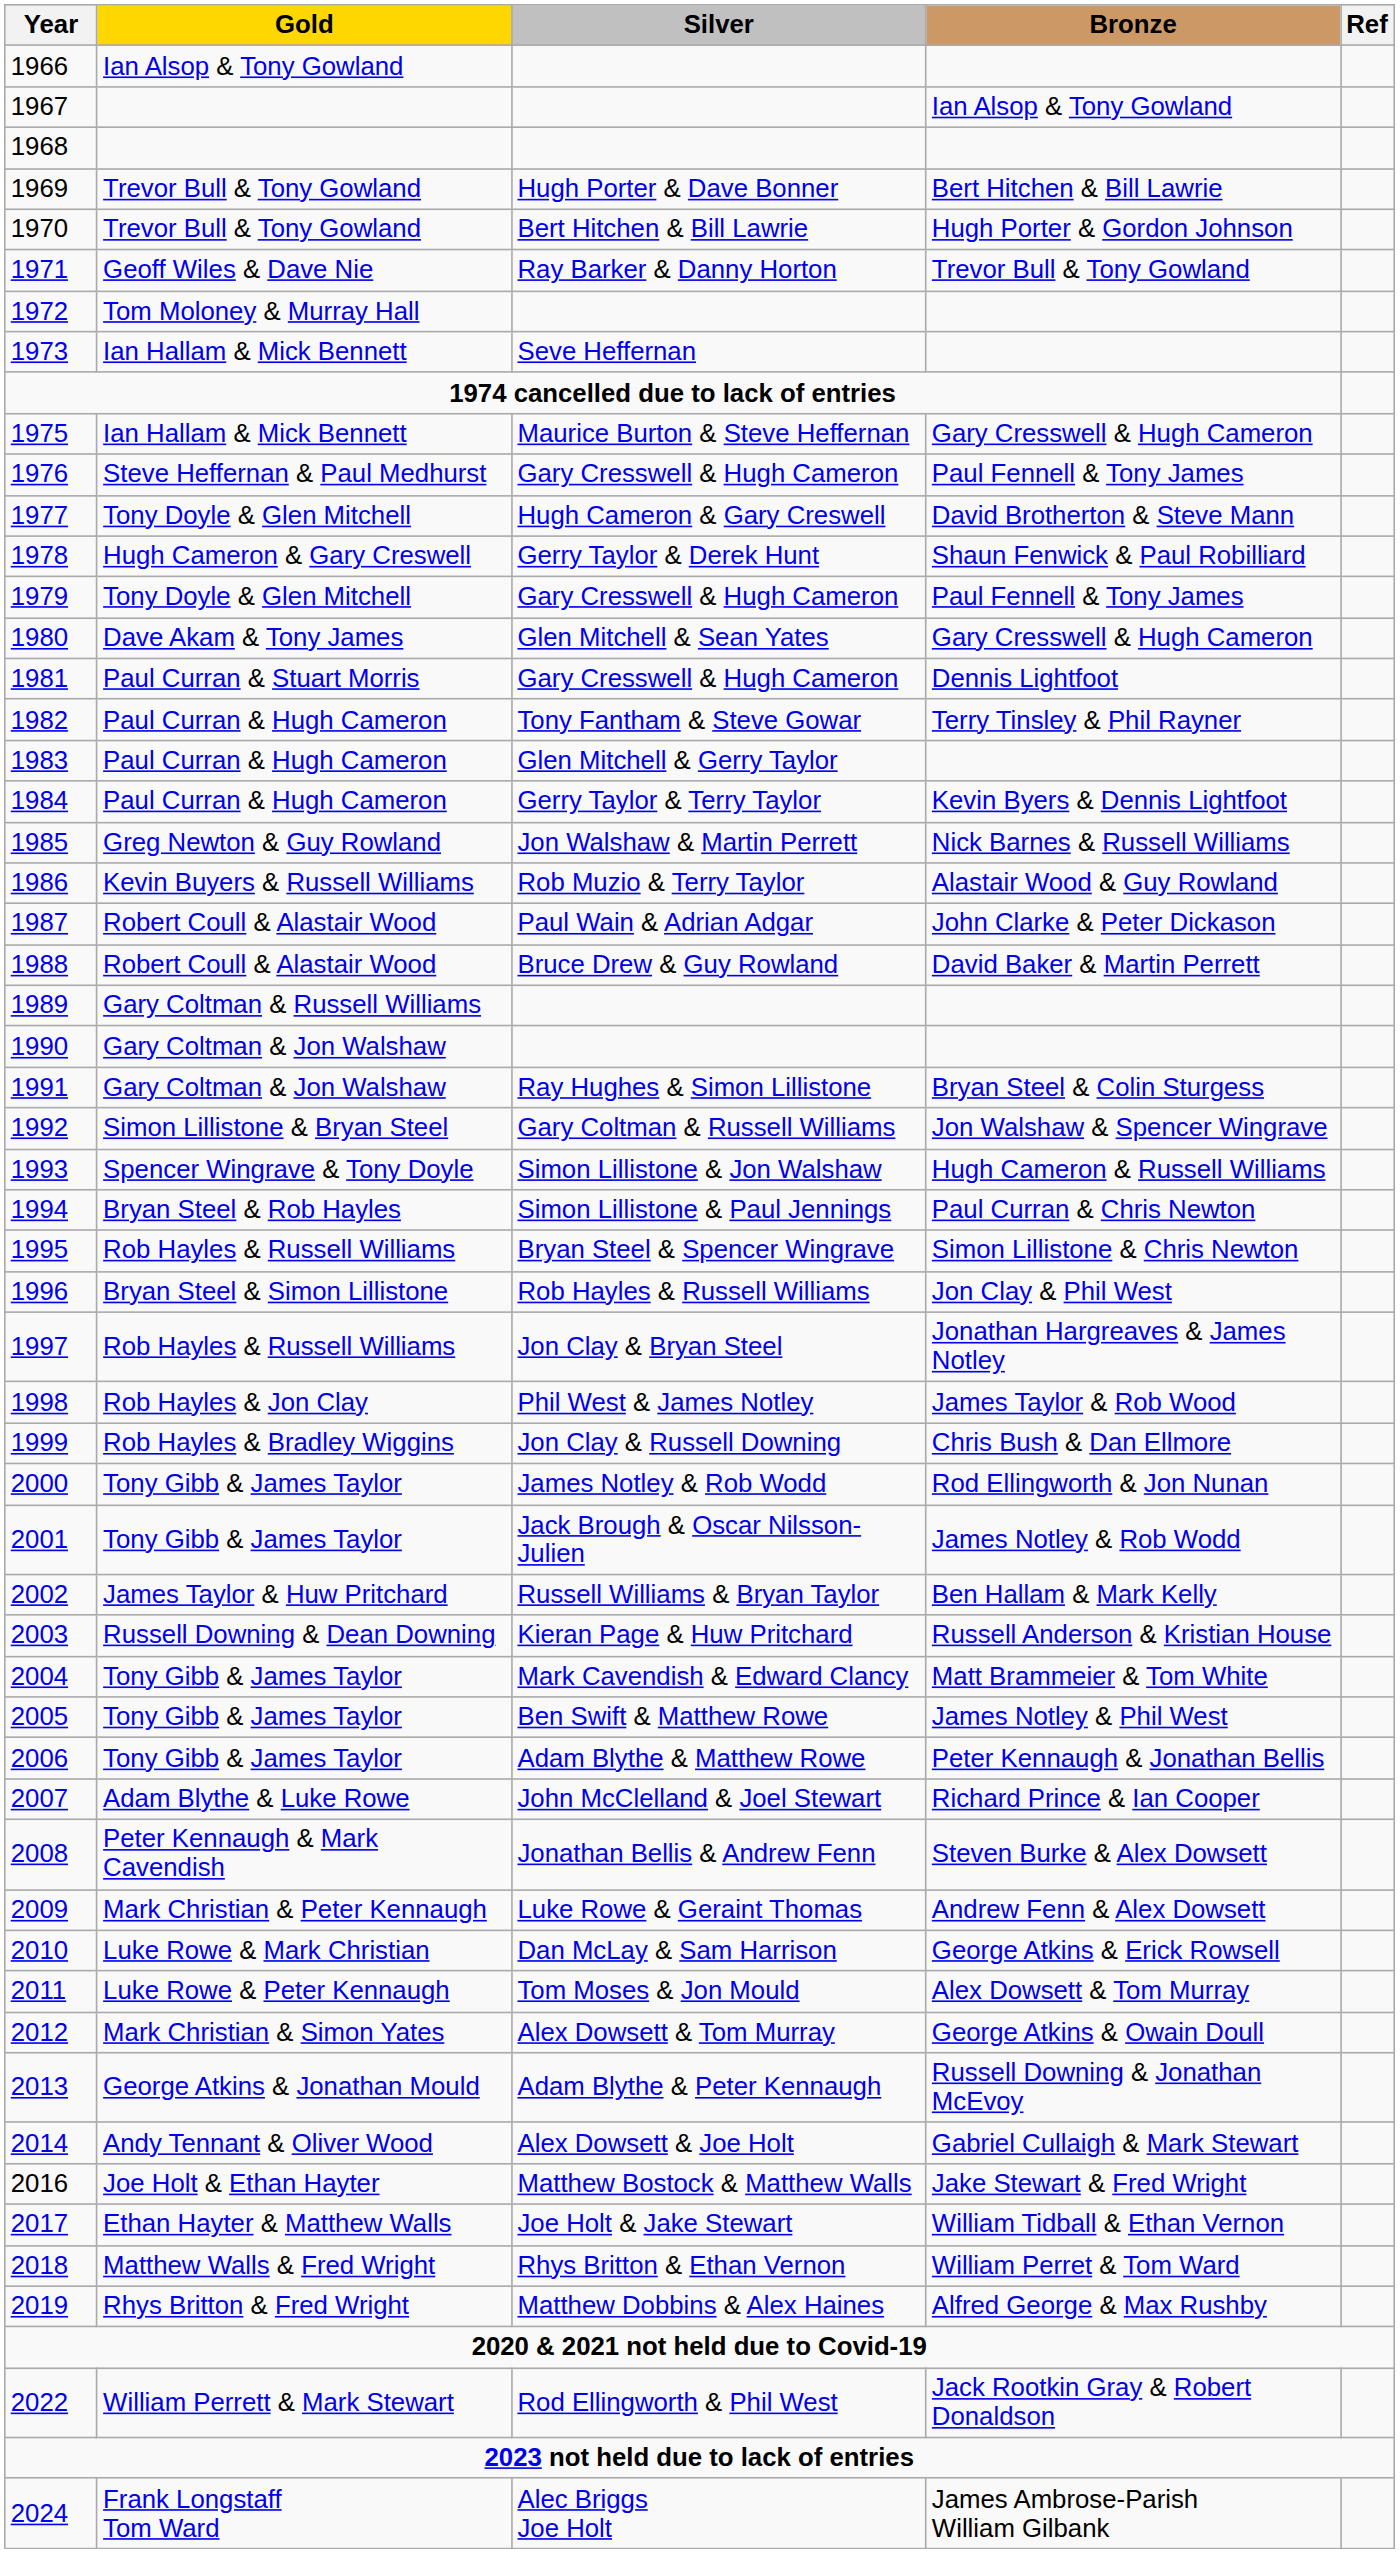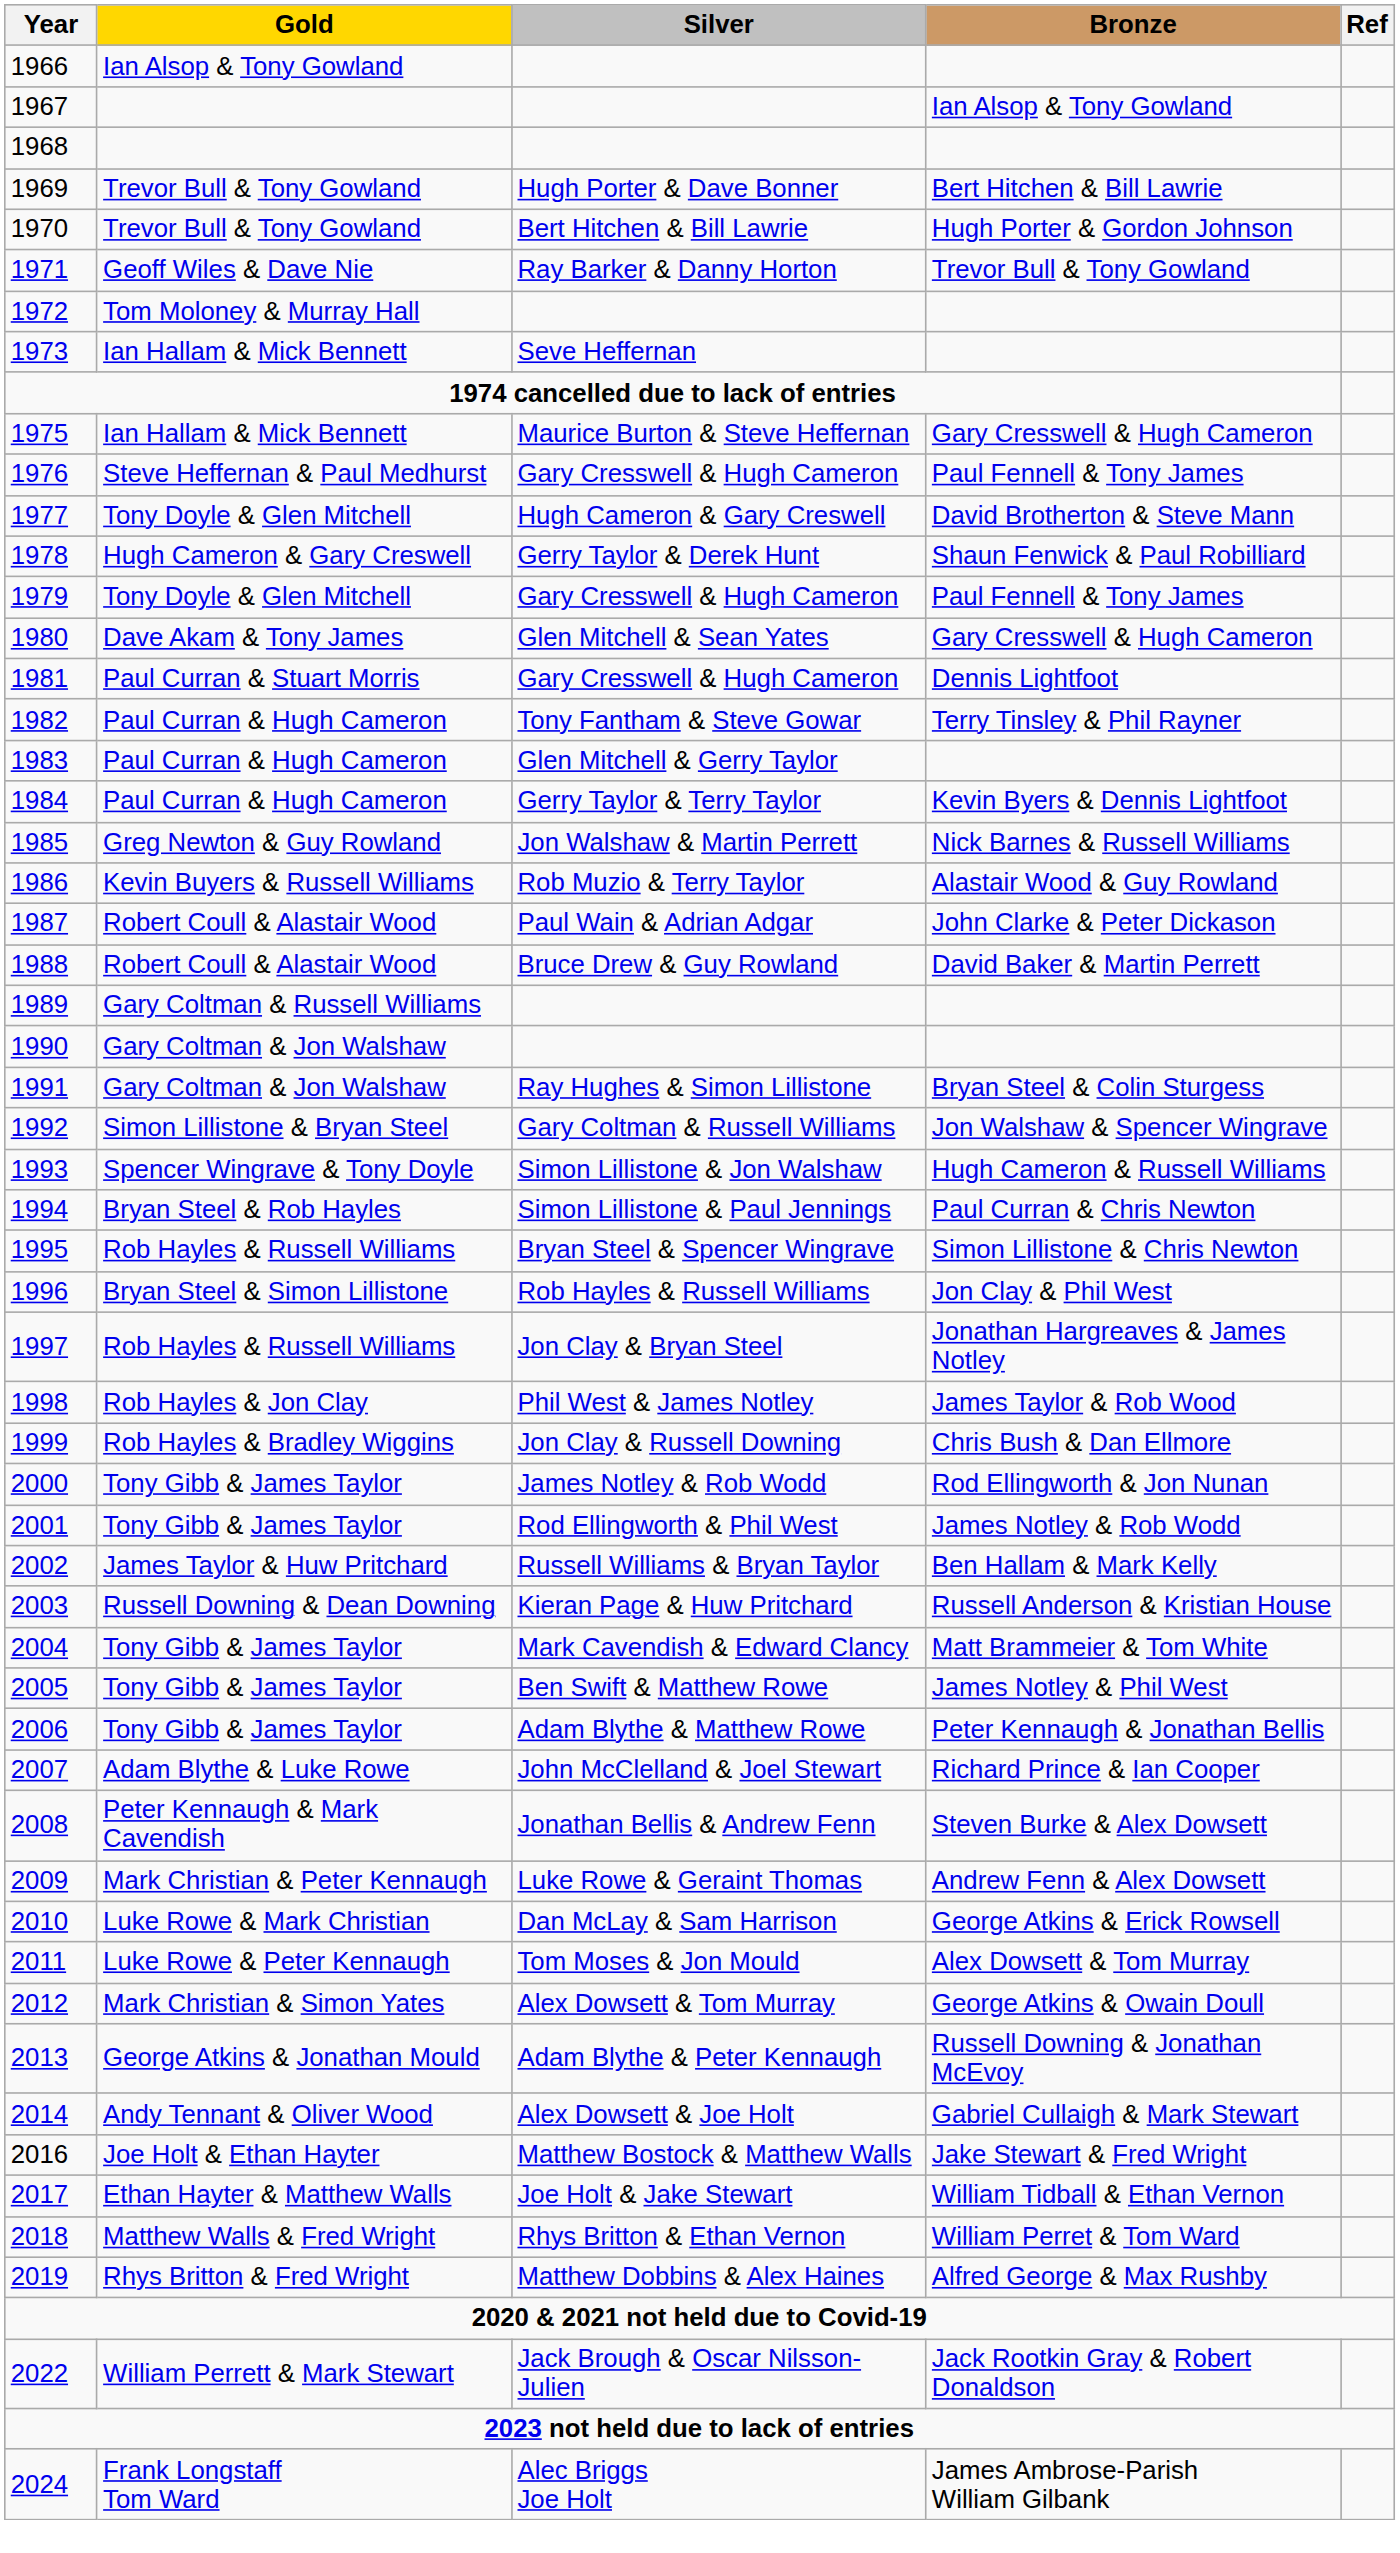2001 | Silver: Jack Brough & Oscar Nilsson-Julien -> Rod Ellingworth & Phil West
2022 | Silver: Rod Ellingworth & Phil West -> Jack Brough & Oscar Nilsson-Julien
